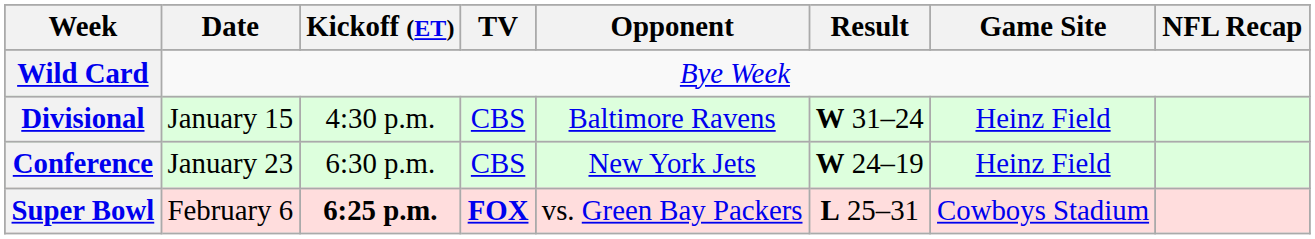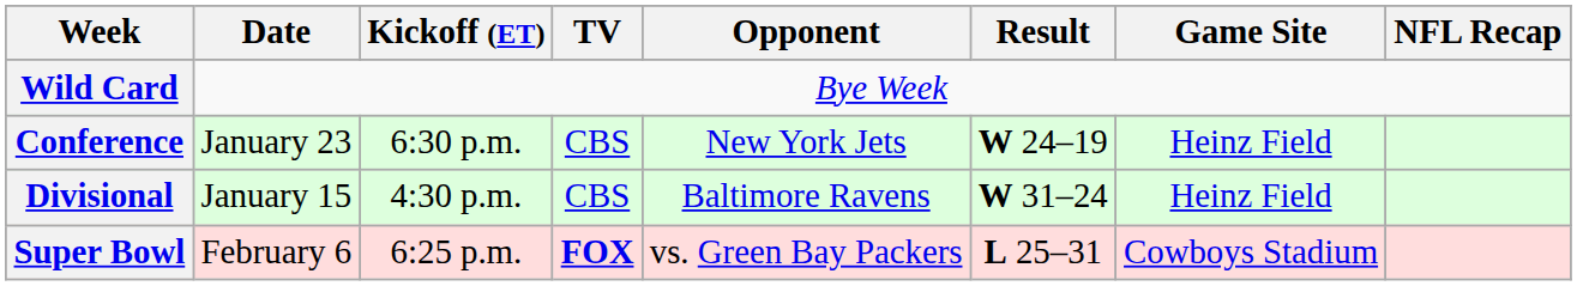rows swapped: Divisional <-> Conference
Super Bowl | Kickoff (ET): bold -> normal
